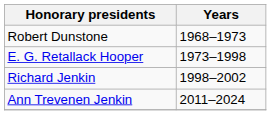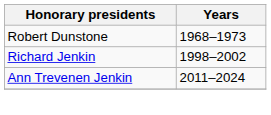- row: E. G. Retallack Hooper | 1973–1998
